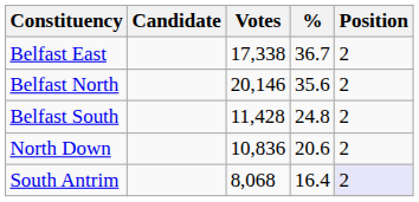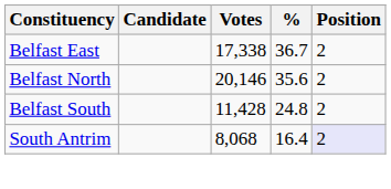- row: North Down | 10,836 | 20.6 | 2
